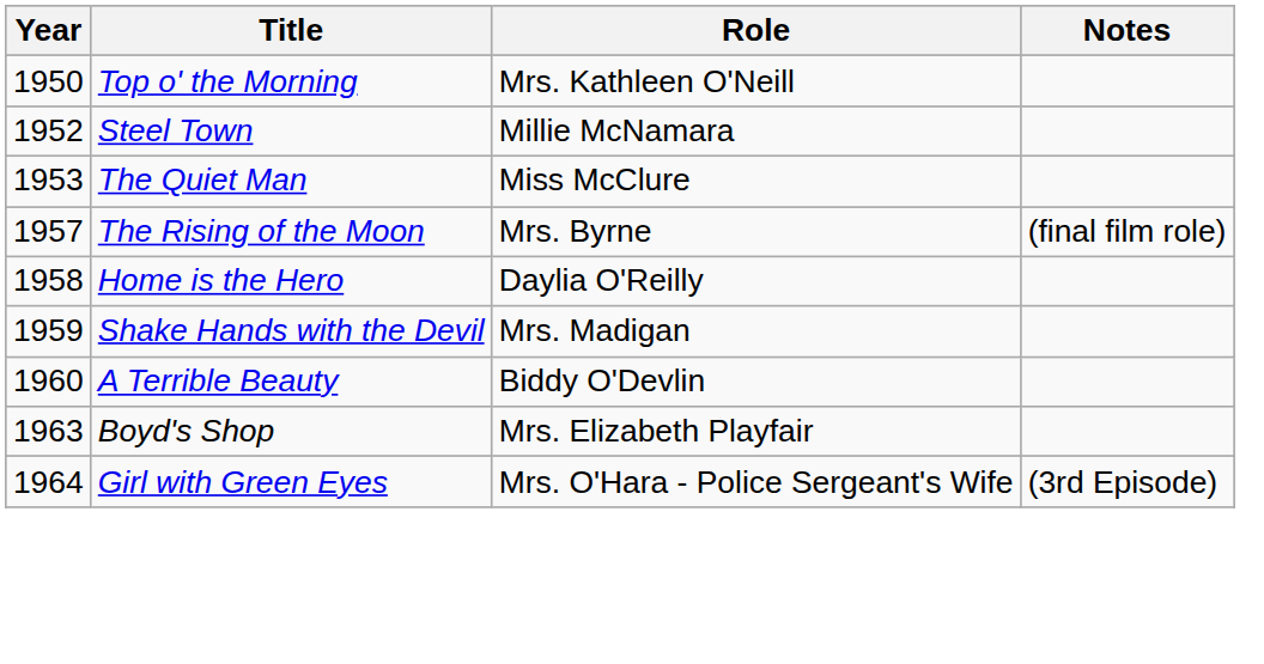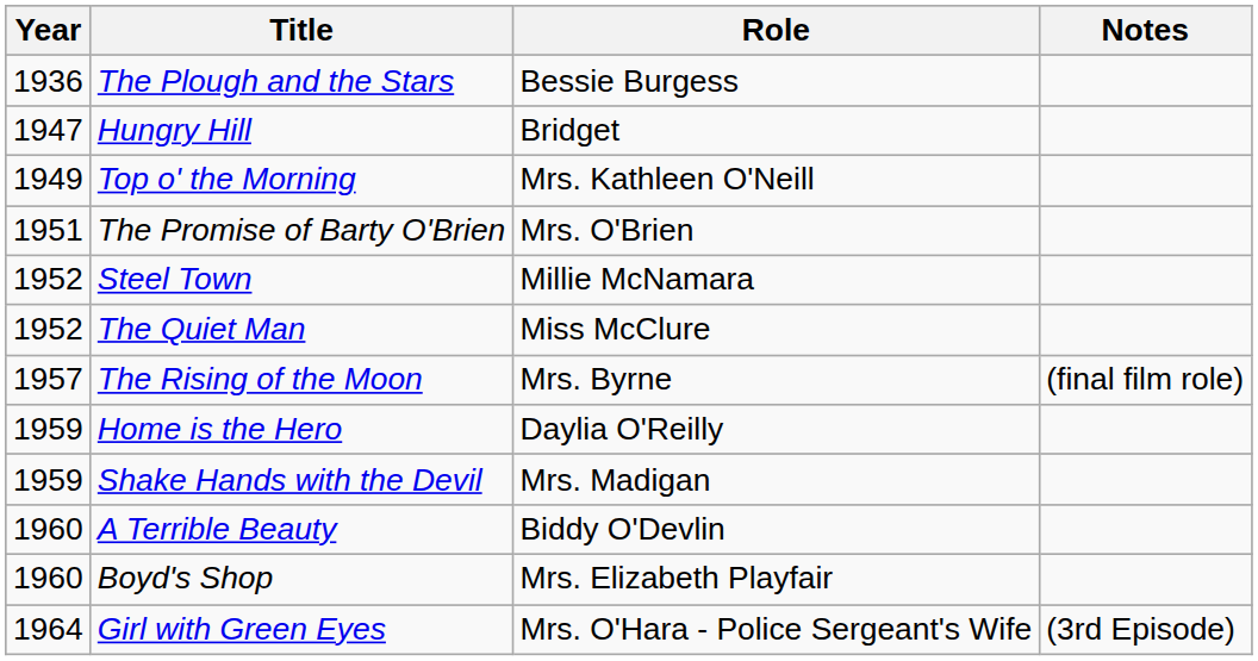+ row: 1936 | The Plough and the Stars | Bessie Burgess
+ row: 1947 | Hungry Hill | Bridget
Top o' the Morning | Year: 1950 -> 1949
+ row: 1951 | The Promise of Barty O'Brien | Mrs. O'Brien
The Quiet Man | Year: 1953 -> 1952
Home is the Hero | Year: 1958 -> 1959
Boyd's Shop | Year: 1963 -> 1960
